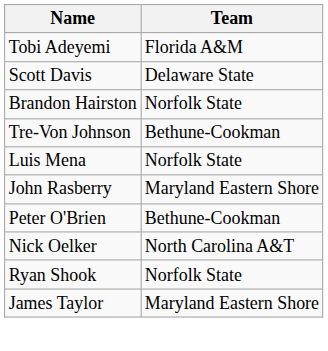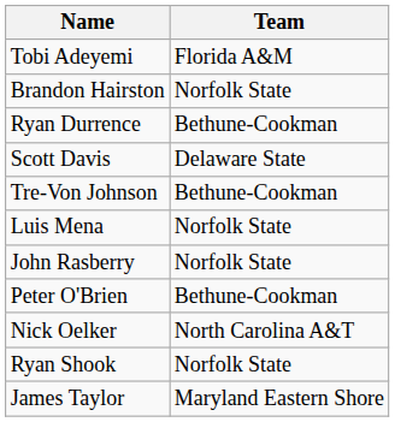rows swapped: Scott Davis <-> Brandon Hairston
+ row: Ryan Durrence | Bethune-Cookman
John Rasberry | Team: Maryland Eastern Shore -> Norfolk State
